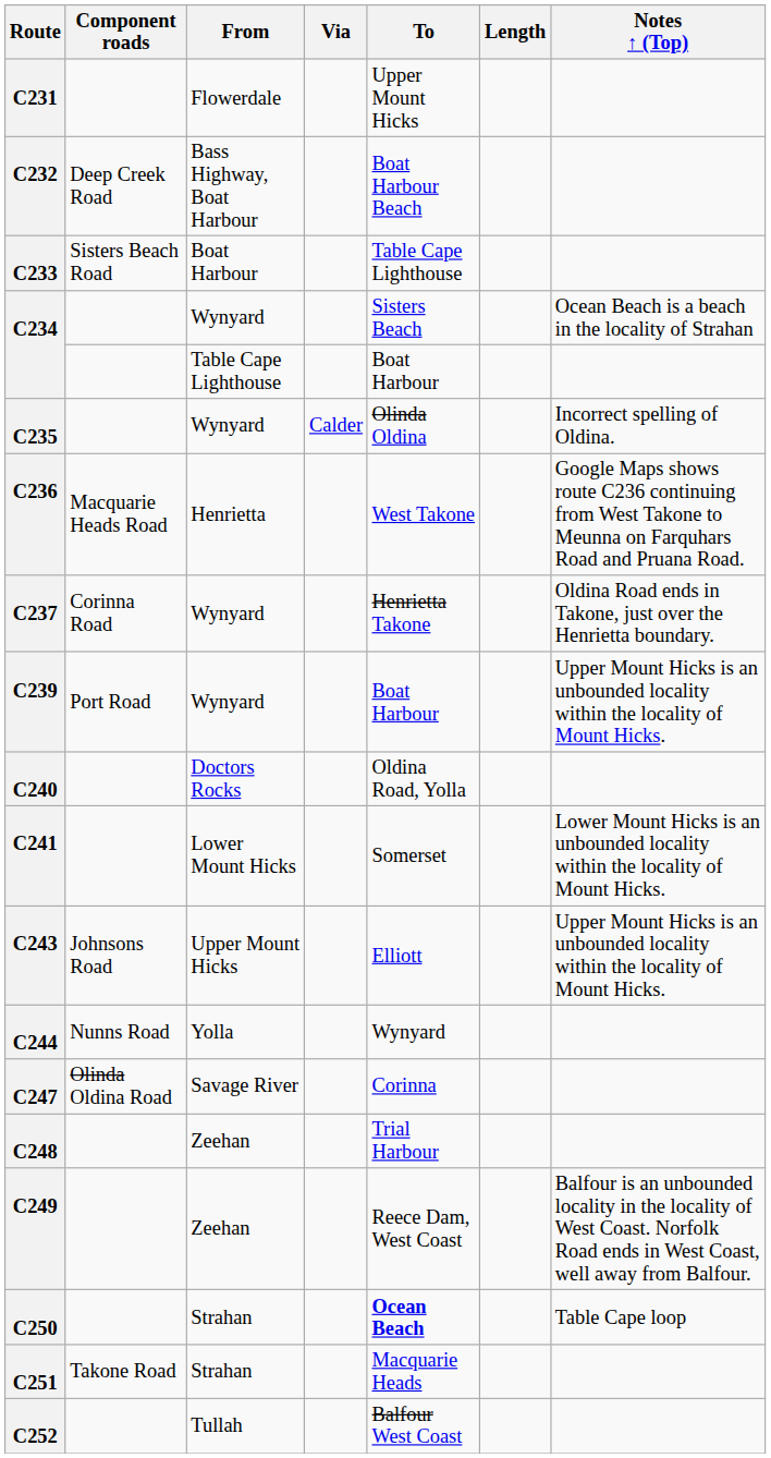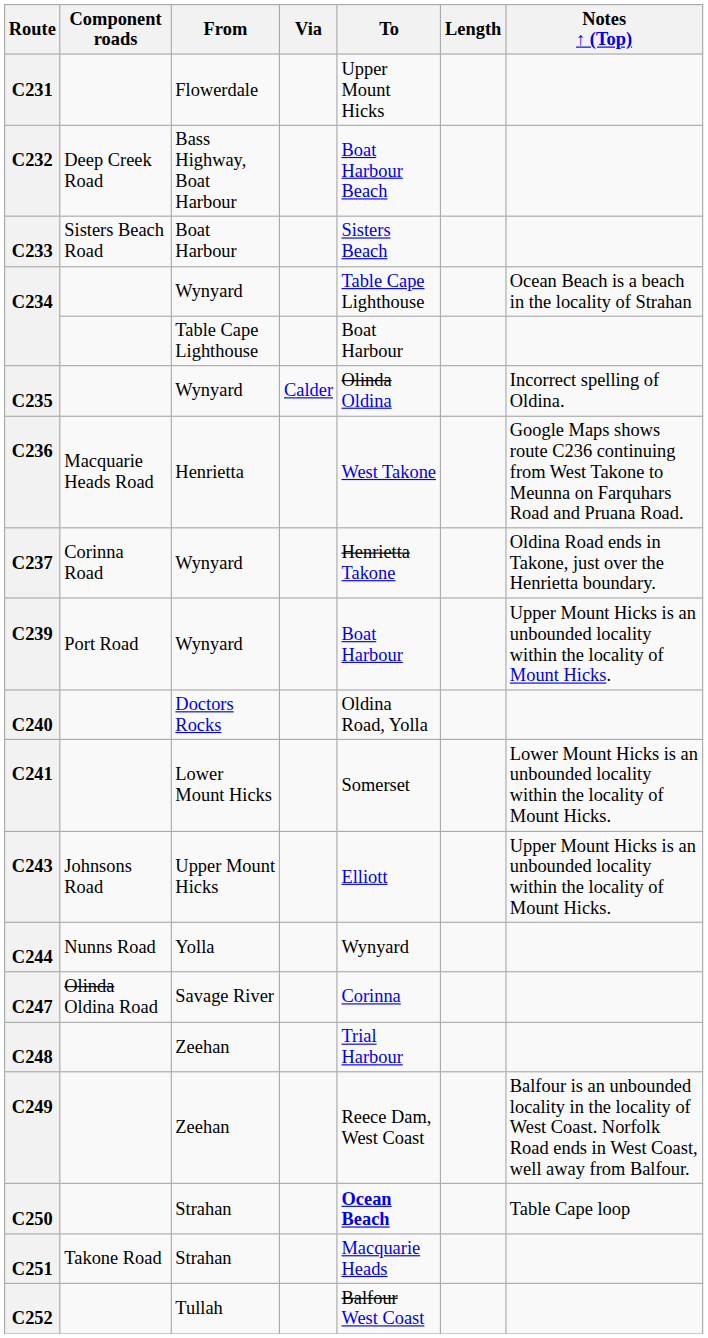C233 | To: Table Cape Lighthouse -> Sisters Beach
C234 / Wynyard | To: Sisters Beach -> Table Cape Lighthouse
